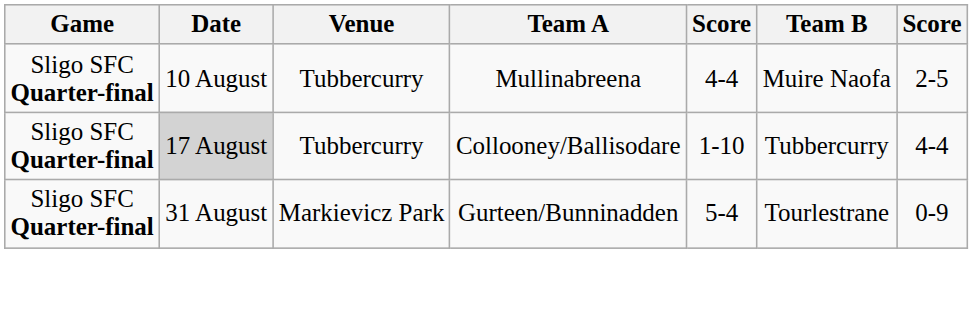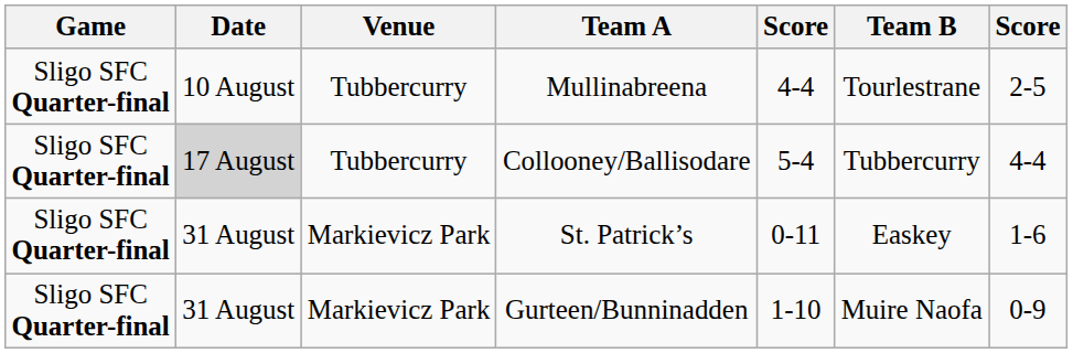Mullinabreena | Team B: Muire Naofa -> Tourlestrane
Collooney/Ballisodare | column 5: 1-10 -> 5-4
+ row: Sligo SFC Quarter-final | 31 August | Markievicz Park | St. Patrick’s | 0-11 | Easkey | 1-6
Gurteen/Bunninadden | column 5: 5-4 -> 1-10
Gurteen/Bunninadden | Team B: Tourlestrane -> Muire Naofa
